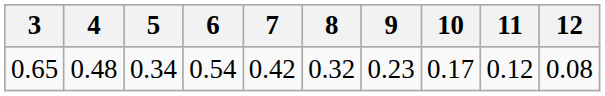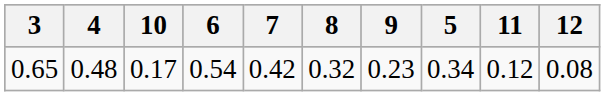columns swapped: 5 <-> 10
